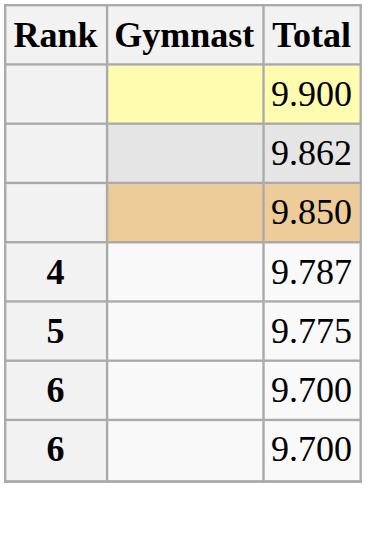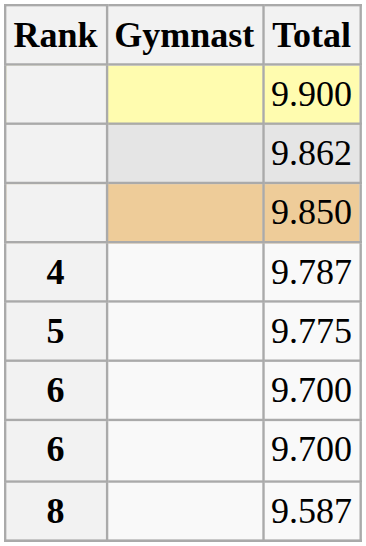+ row: 8 | 9.587
